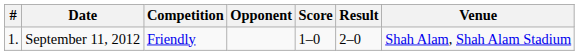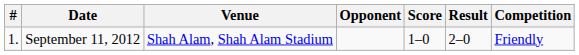columns swapped: Venue <-> Competition
